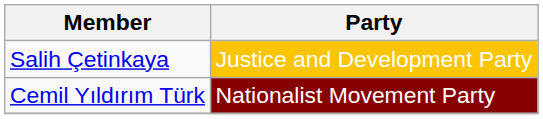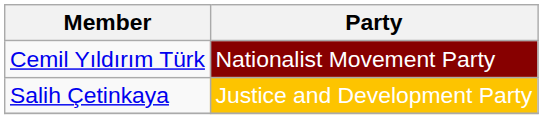rows swapped: Salih Çetinkaya <-> Cemil Yıldırım Türk
